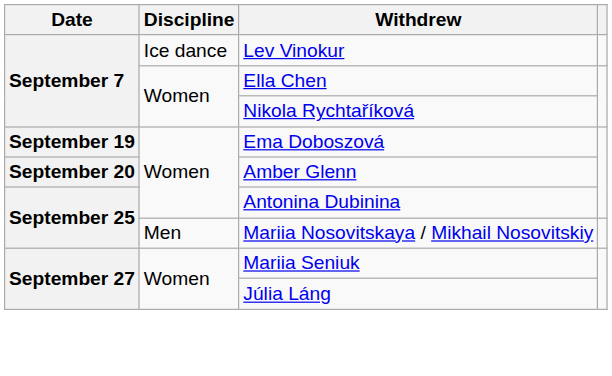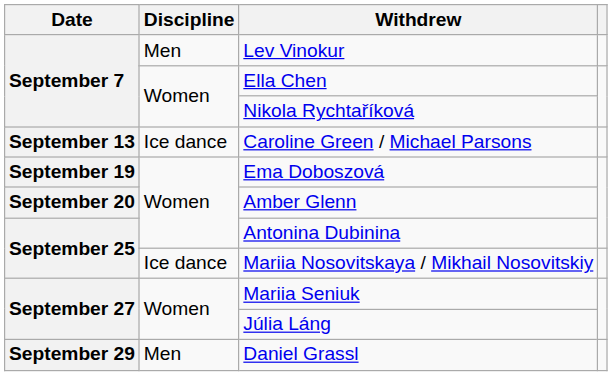Lev Vinokur | Discipline: Ice dance -> Men
+ row: September 13 | Ice dance | Caroline Green / Michael Parsons
Mariia Nosovitskaya / Mikhail Nosovitskiy | Discipline: Men -> Ice dance
+ row: September 29 | Men | Daniel Grassl
